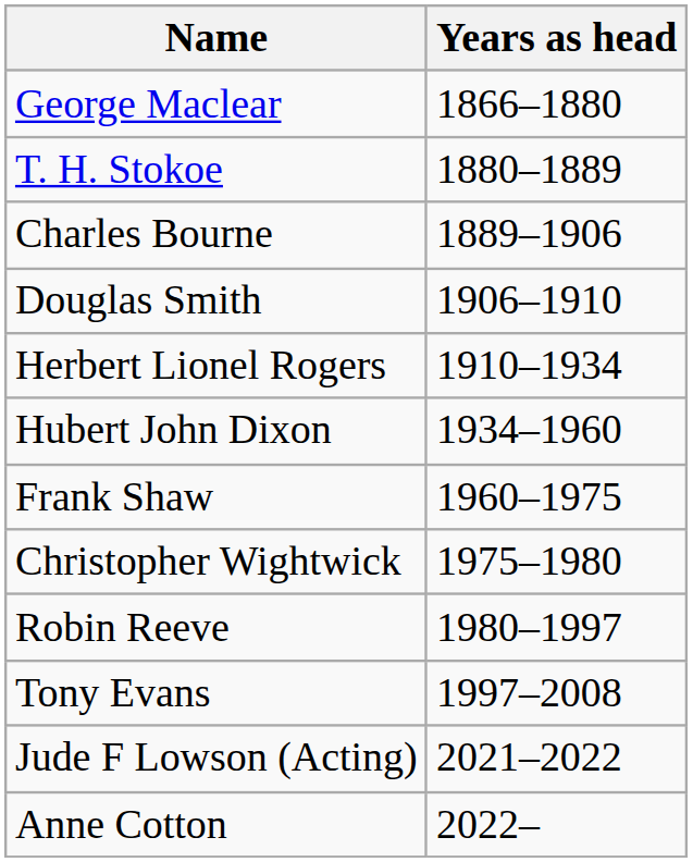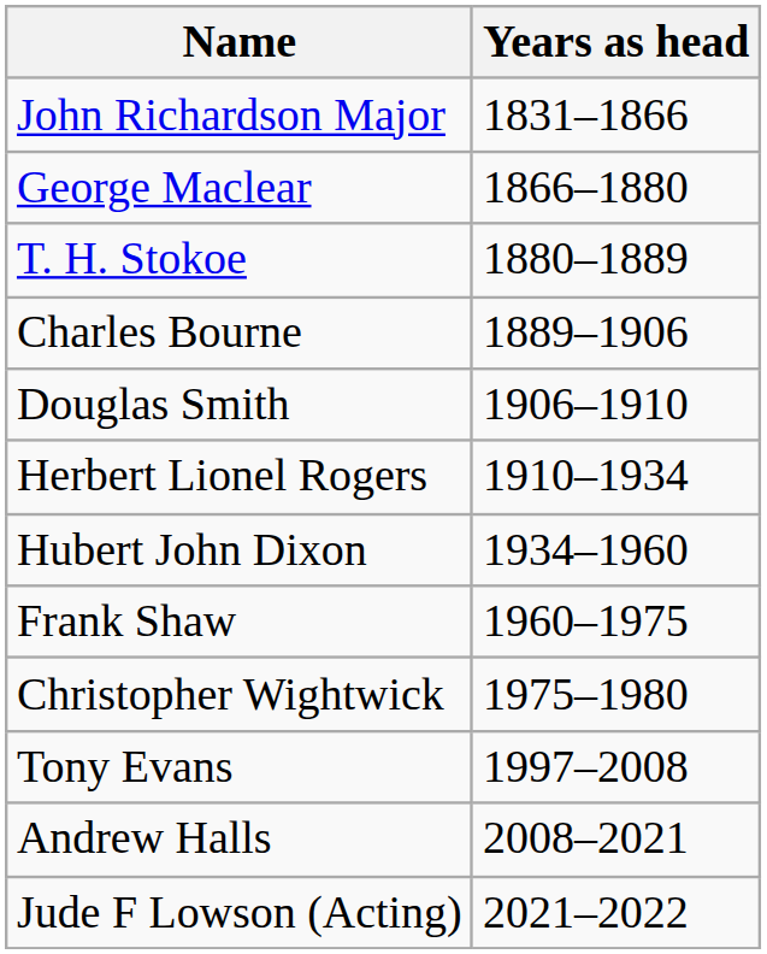+ row: John Richardson Major | 1831–1866
- row: Robin Reeve | 1980–1997
+ row: Andrew Halls | 2008–2021
- row: Anne Cotton | 2022–
